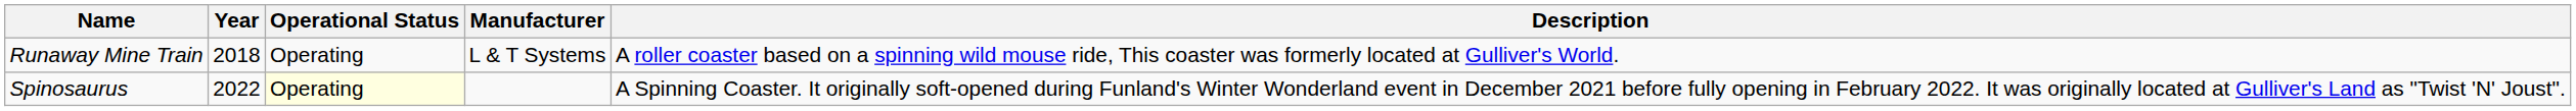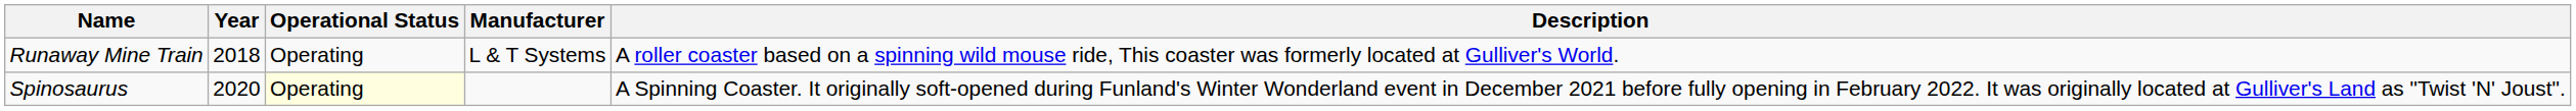Spinosaurus | Year: 2022 -> 2020
